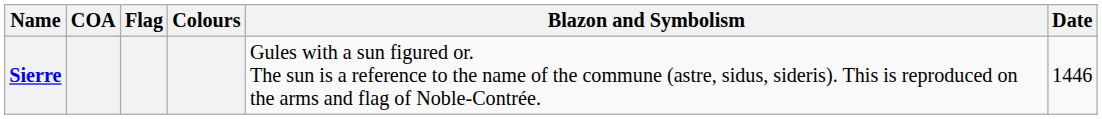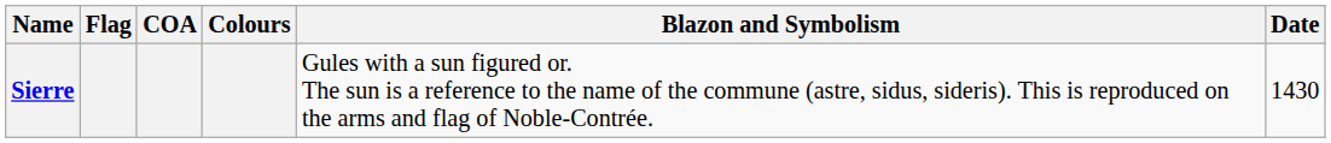columns swapped: COA <-> Flag
Sierre | Date: 1446 -> 1430
